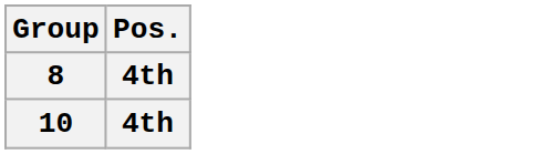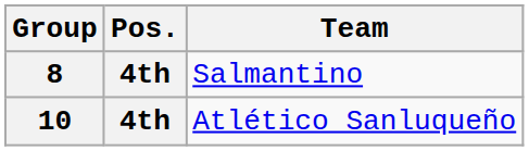+ column: Team | Salmantino | Atlético Sanluqueño
